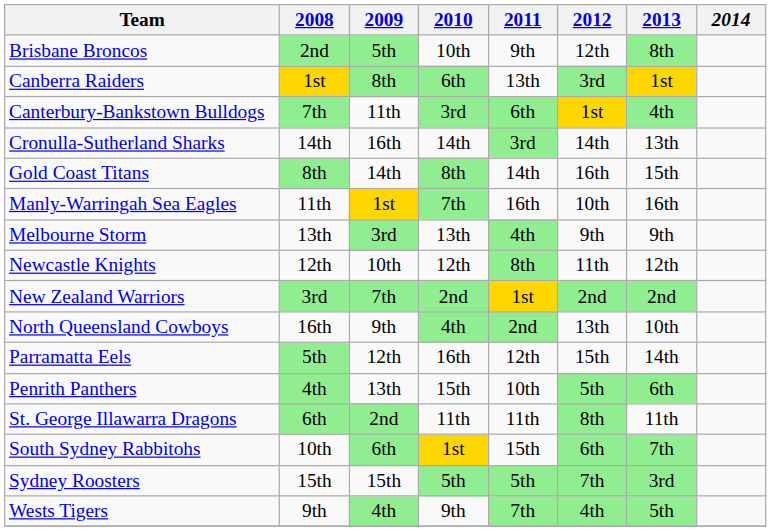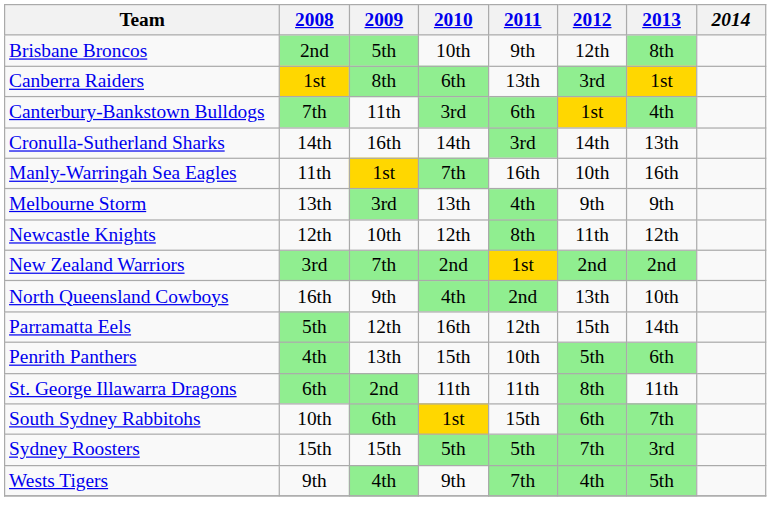- row: Gold Coast Titans | 8th | 14th | 8th | 14th | 16th | 15th
